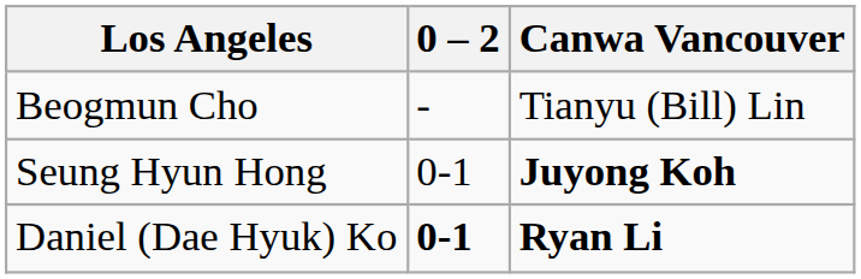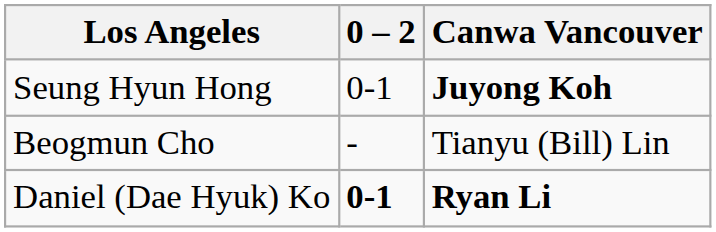rows swapped: Beogmun Cho <-> Seung Hyun Hong
